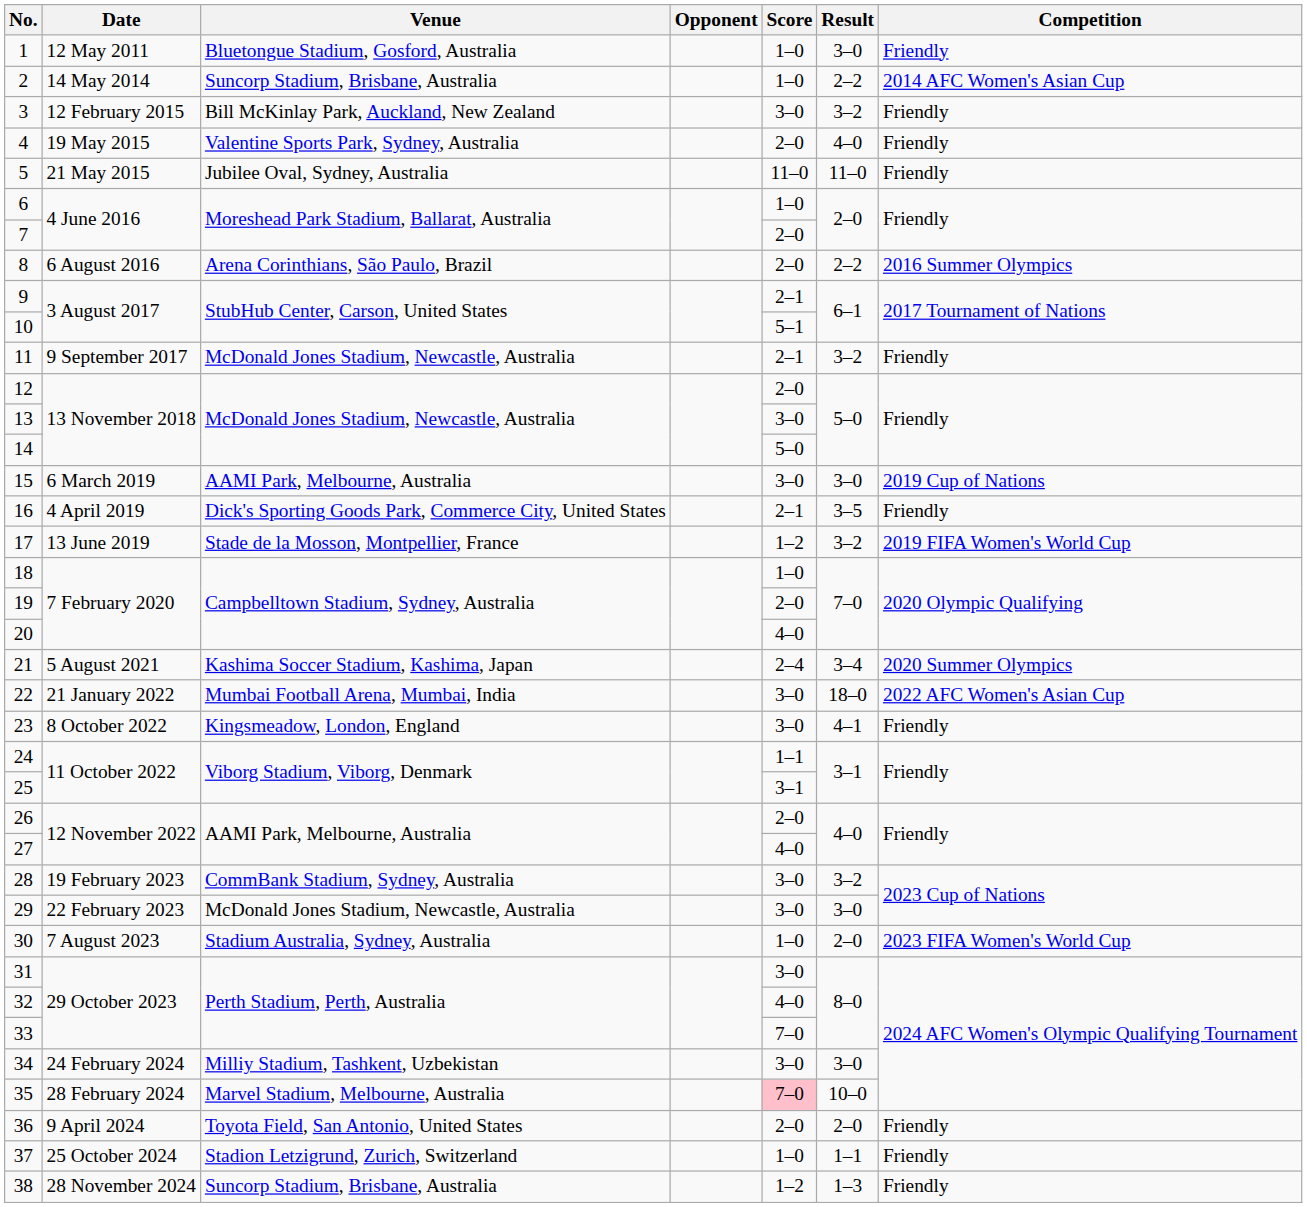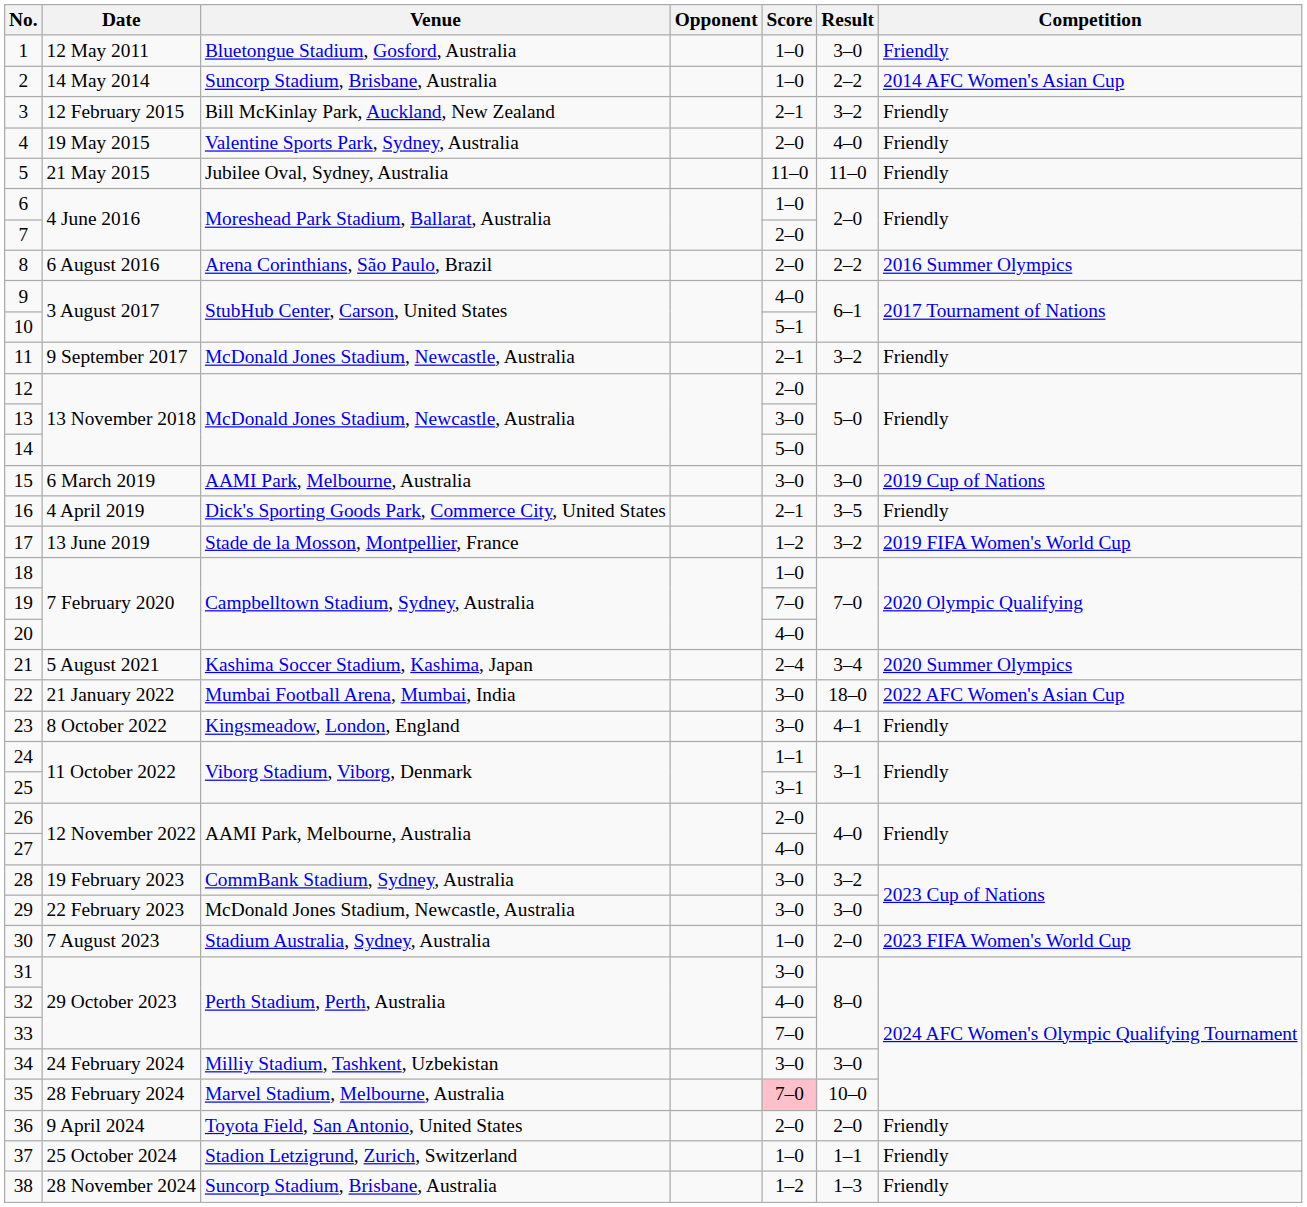3 | Score: 3–0 -> 2–1
9 | Score: 2–1 -> 4–0
19 | Score: 2–0 -> 7–0
